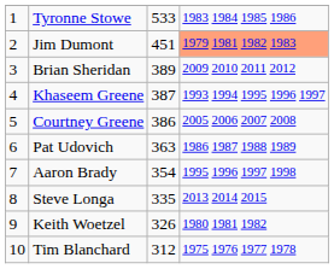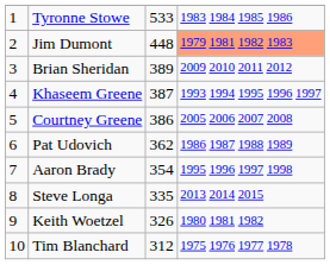Jim Dumont | column 3: 451 -> 448
Pat Udovich | column 3: 363 -> 362
